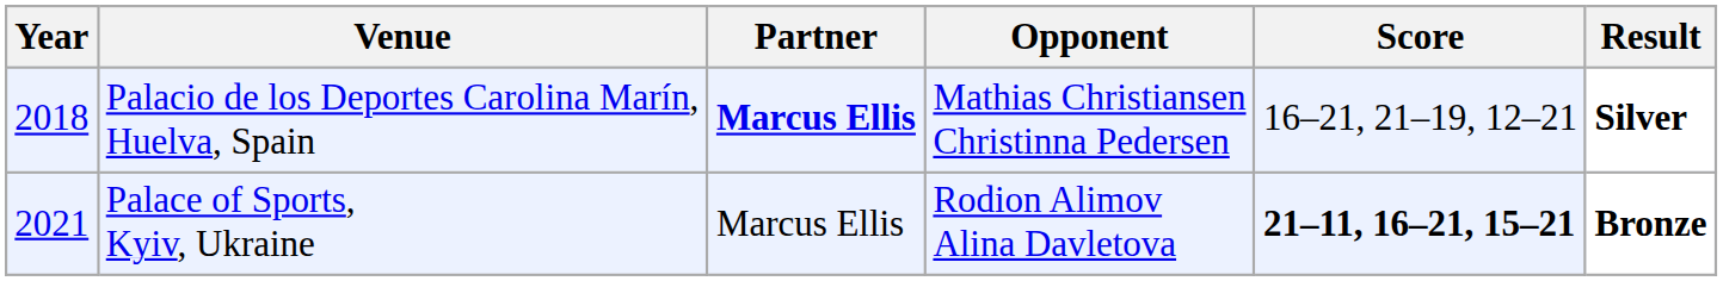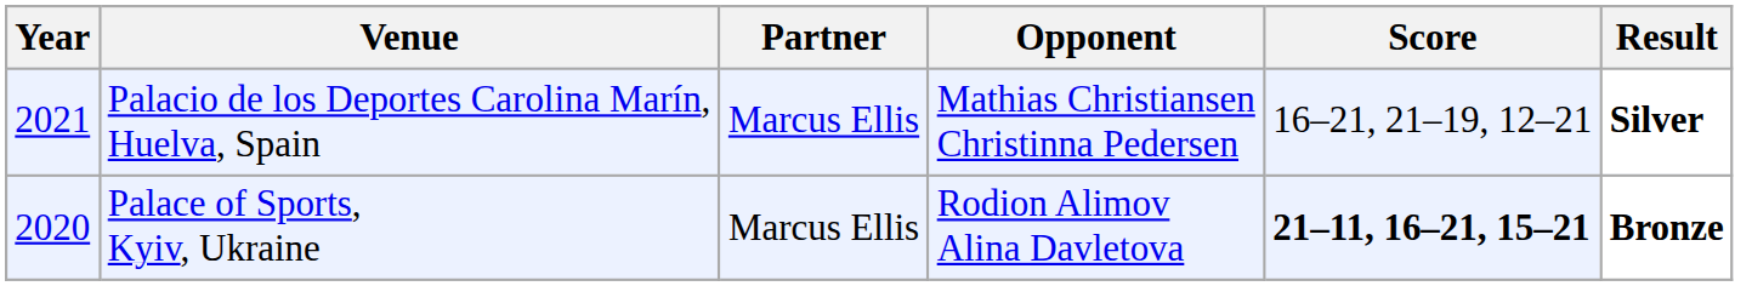Palacio de los Deportes Carolina Marín, Huelva, Spain | Year: 2018 -> 2021
Palacio de los Deportes Carolina Marín, Huelva, Spain | Partner: bold -> normal
Palace of Sports, Kyiv, Ukraine | Year: 2021 -> 2020
